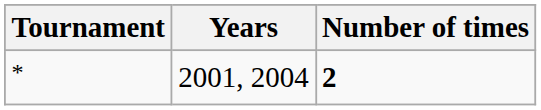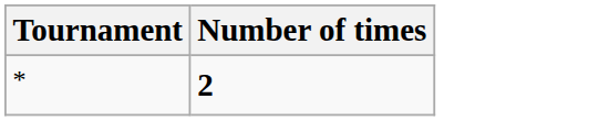- column: Years | 2001, 2004
